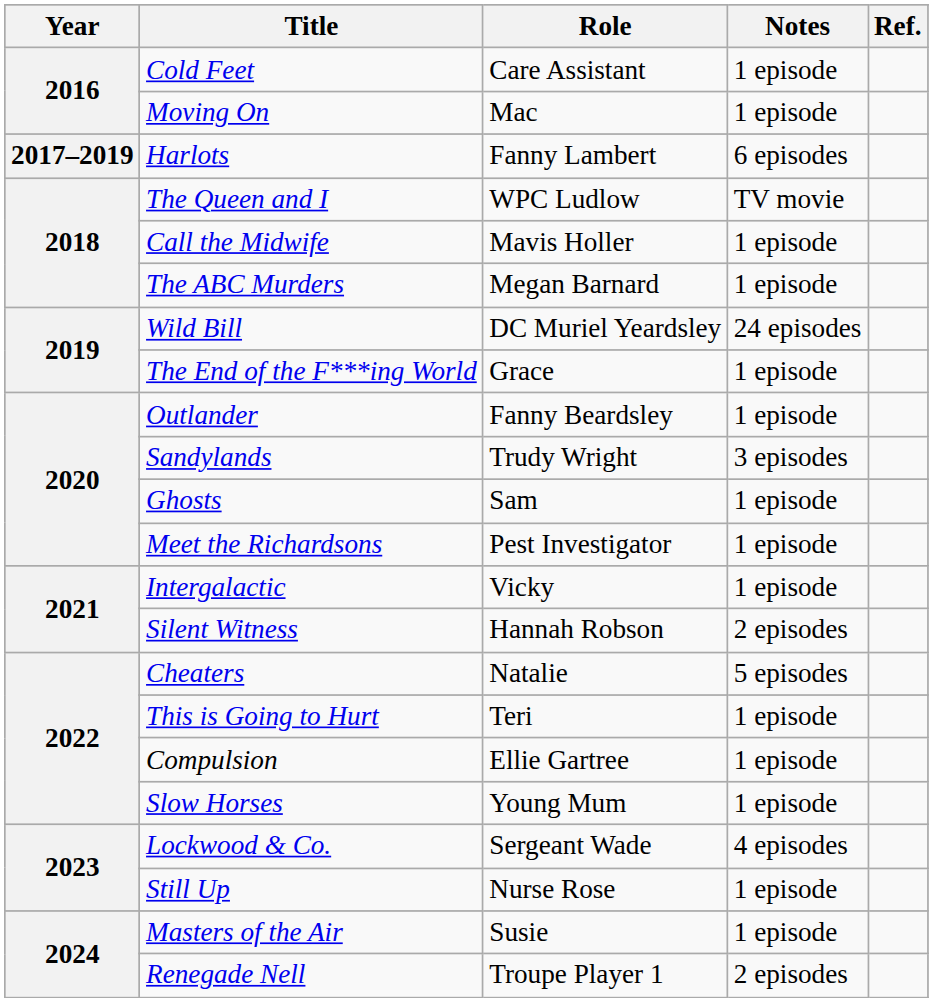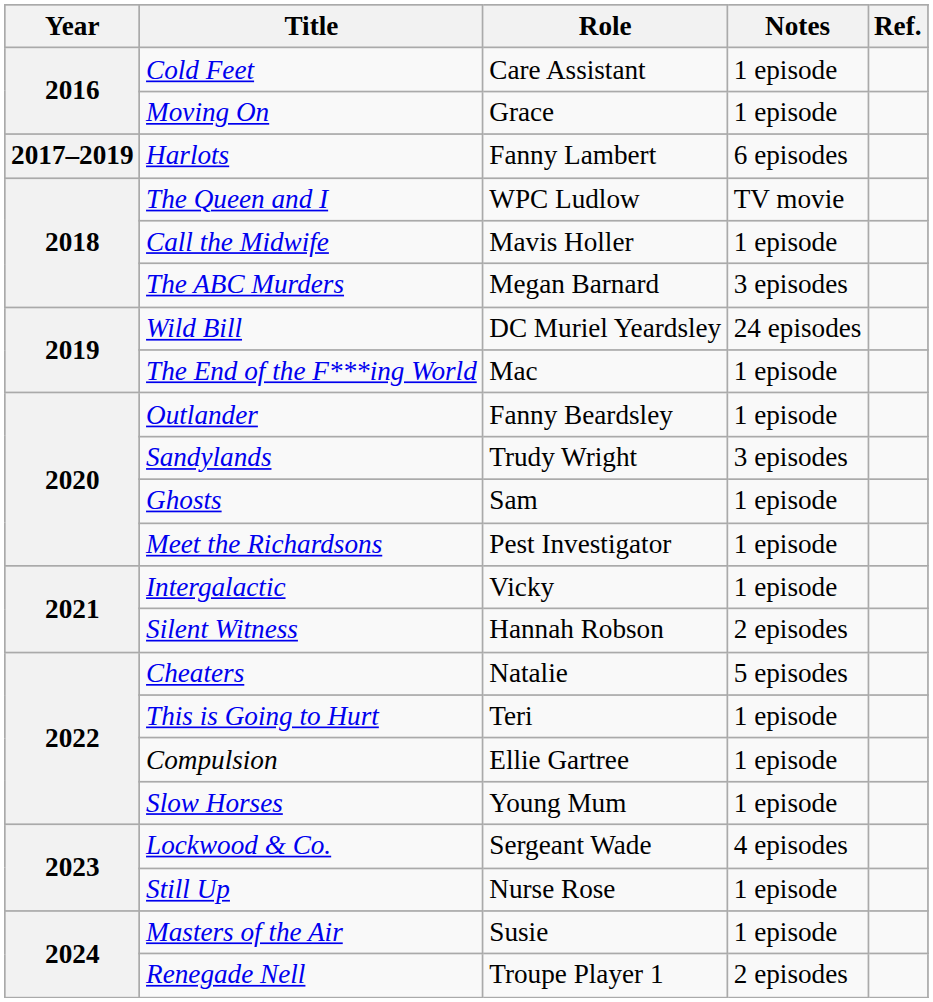Moving On | Role: Mac -> Grace
The ABC Murders | Notes: 1 episode -> 3 episodes
The End of the F***ing World | Role: Grace -> Mac
